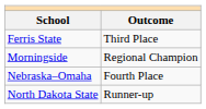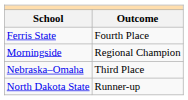Ferris State | Outcome: Third Place -> Fourth Place
Nebraska–Omaha | Outcome: Fourth Place -> Third Place
